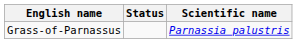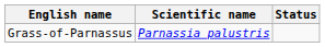columns swapped: Scientific name <-> Status
